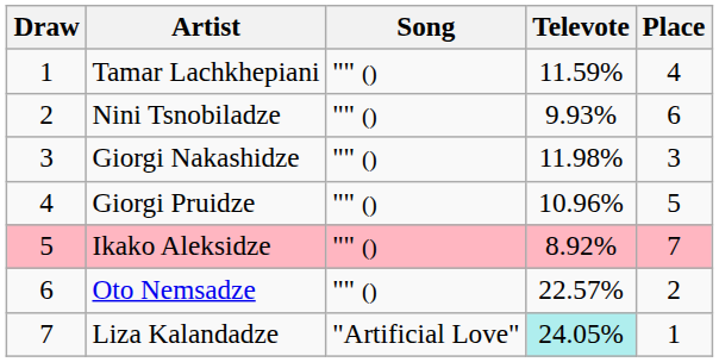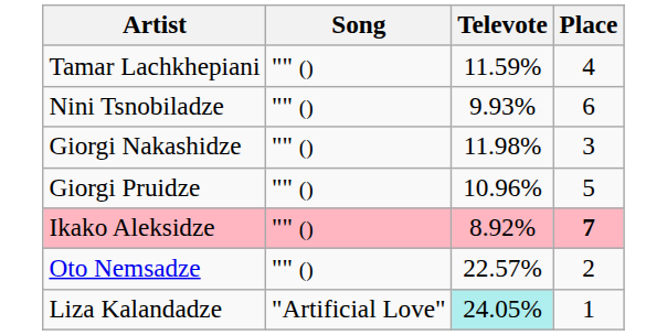- column: Draw | 1 | 2 | 3 | 4 | 5 | 6 | 7
Ikako Aleksidze | Place: normal -> bold
